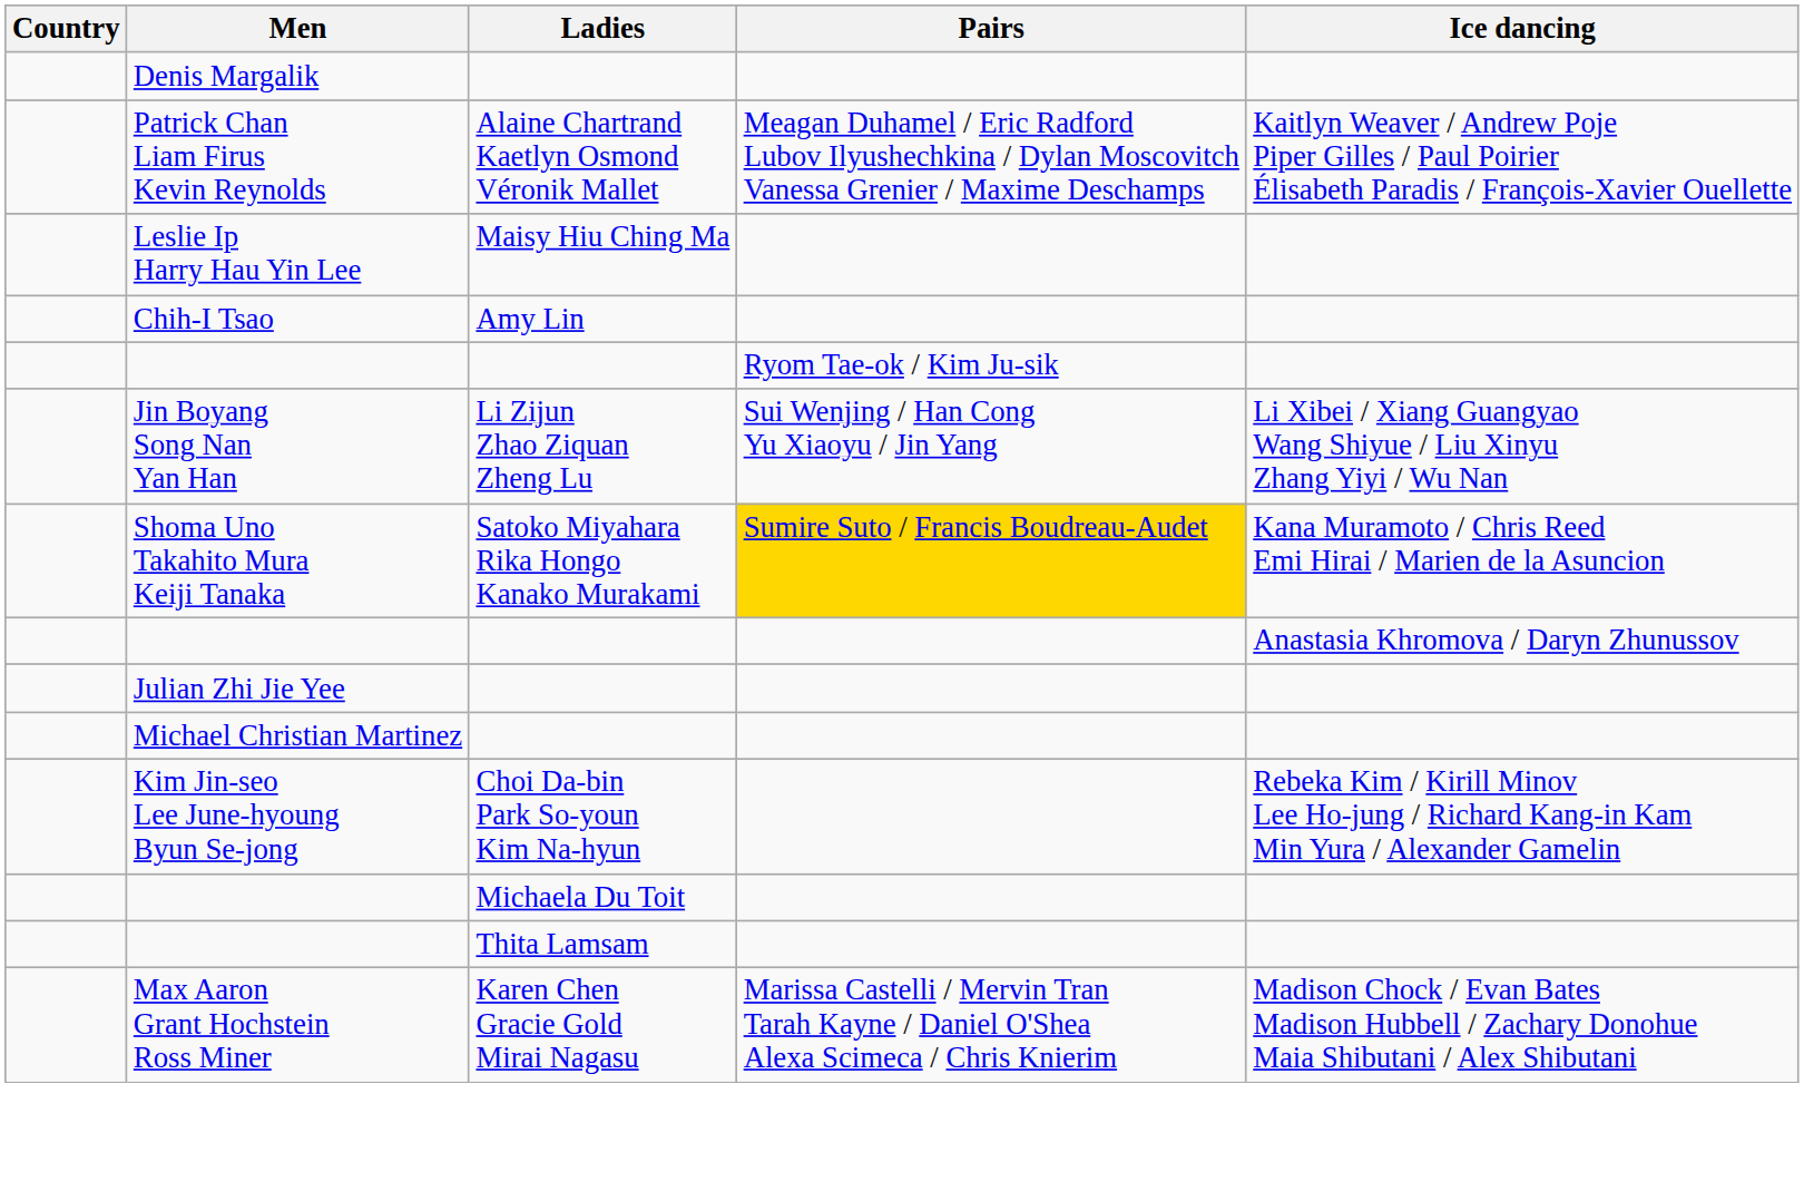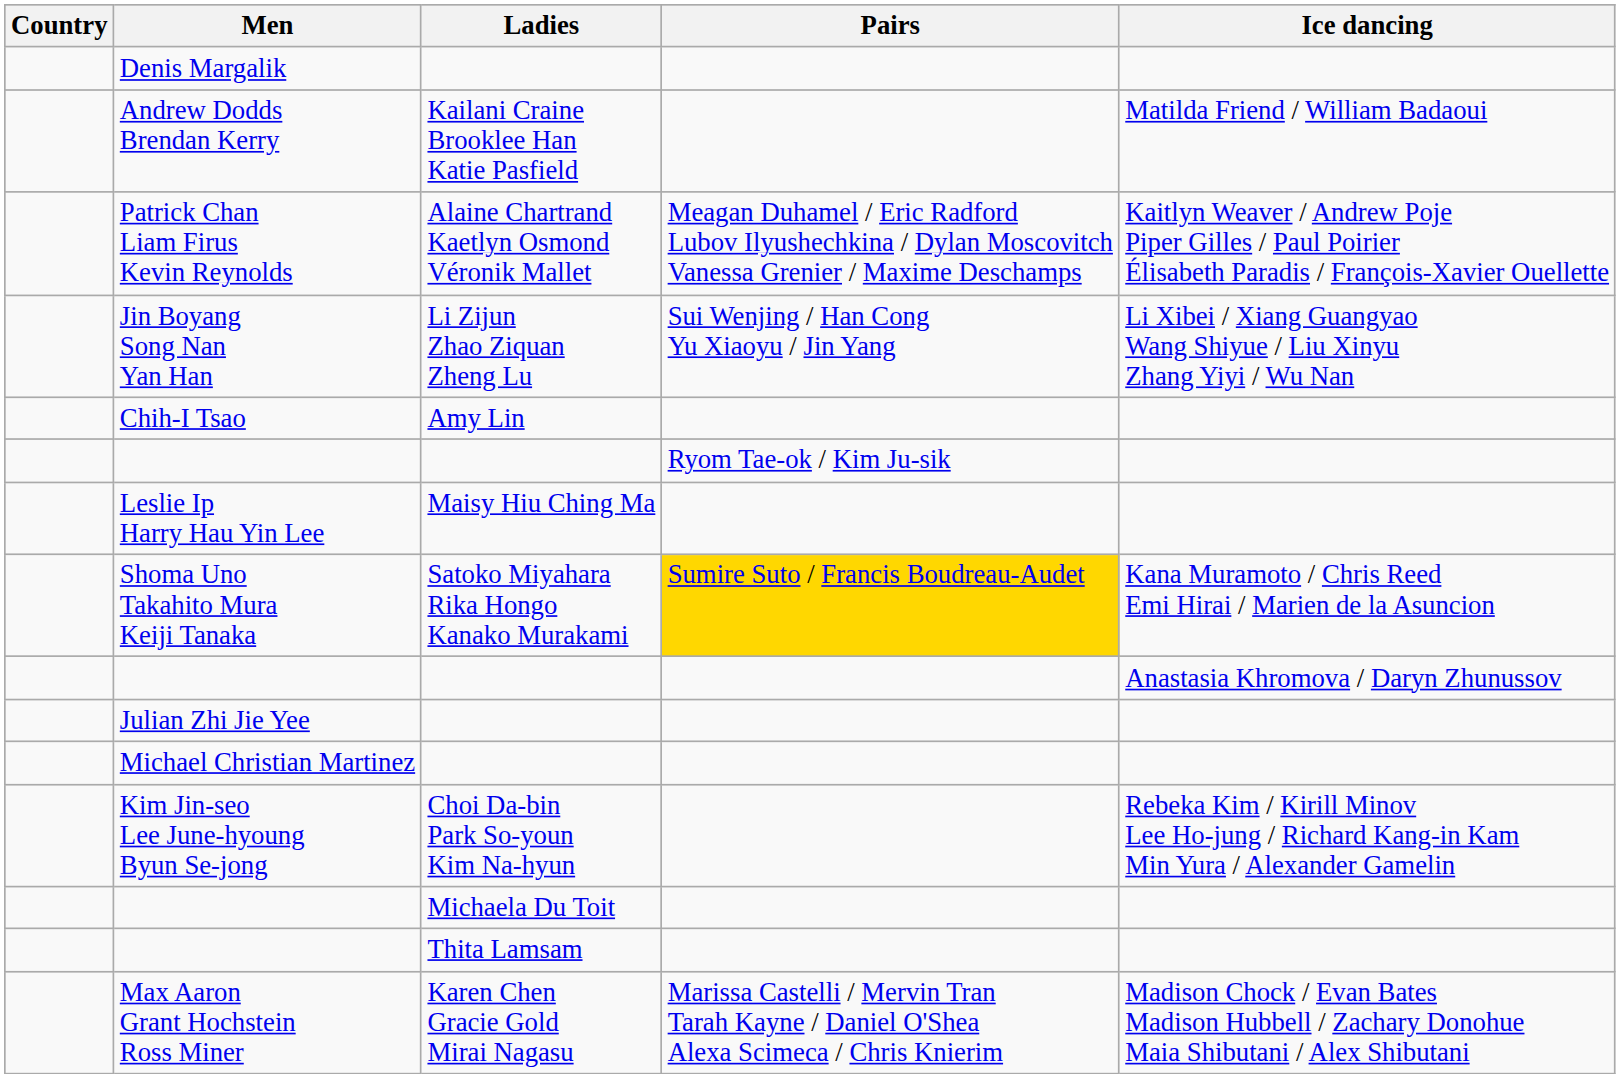+ row: Andrew Dodds Brendan Kerry | Kailani Craine Brooklee Han Katie Pasfield | Matilda Friend / William Badaoui
rows swapped: Jin Boyang Song Nan Yan Han <-> Leslie Ip Harry Hau Yin Lee
